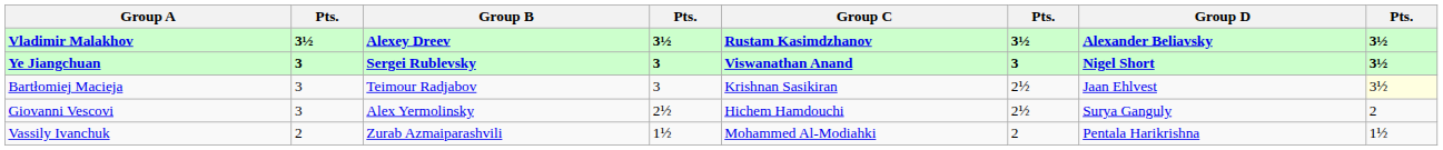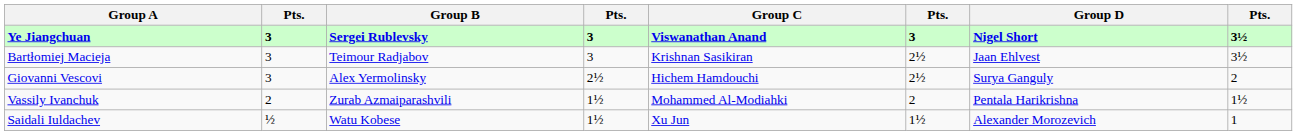- row: Vladimir Malakhov | 3½ | Alexey Dreev | 3½ | Rustam Kasimdzhanov | 3½ | Alexander Beliavsky | 3½
Bartłomiej Macieja | column 8: lightyellow background -> no background
+ row: Saidali Iuldachev | ½ | Watu Kobese | 1½ | Xu Jun | 1½ | Alexander Morozevich | 1
